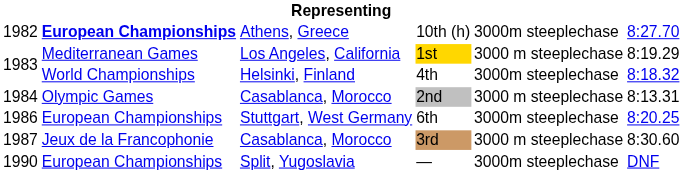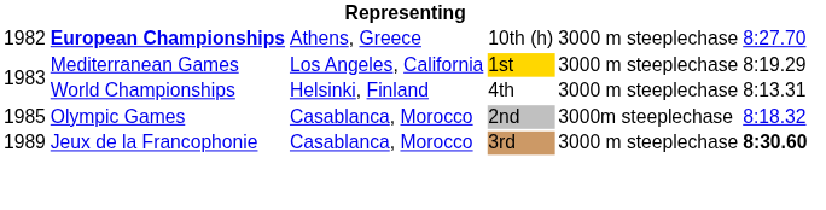10th (h) | column 5: 3000m steeplechase -> 3000 m steeplechase
4th | column 5: 3000m steeplechase -> 3000 m steeplechase
4th | column 6: 8:18.32 -> 8:13.31
2nd | column 1: 1984 -> 1985
2nd | column 5: 3000 m steeplechase -> 3000m steeplechase
2nd | column 6: 8:13.31 -> 8:18.32
- row: 1986 | European Championships | Stuttgart, West Germany | 6th | 3000m steeplechase | 8:20.25
3rd | column 1: 1987 -> 1989
3rd | column 6: normal -> bold
- row: 1990 | European Championships | Split, Yugoslavia | — | 3000m steeplechase | DNF
